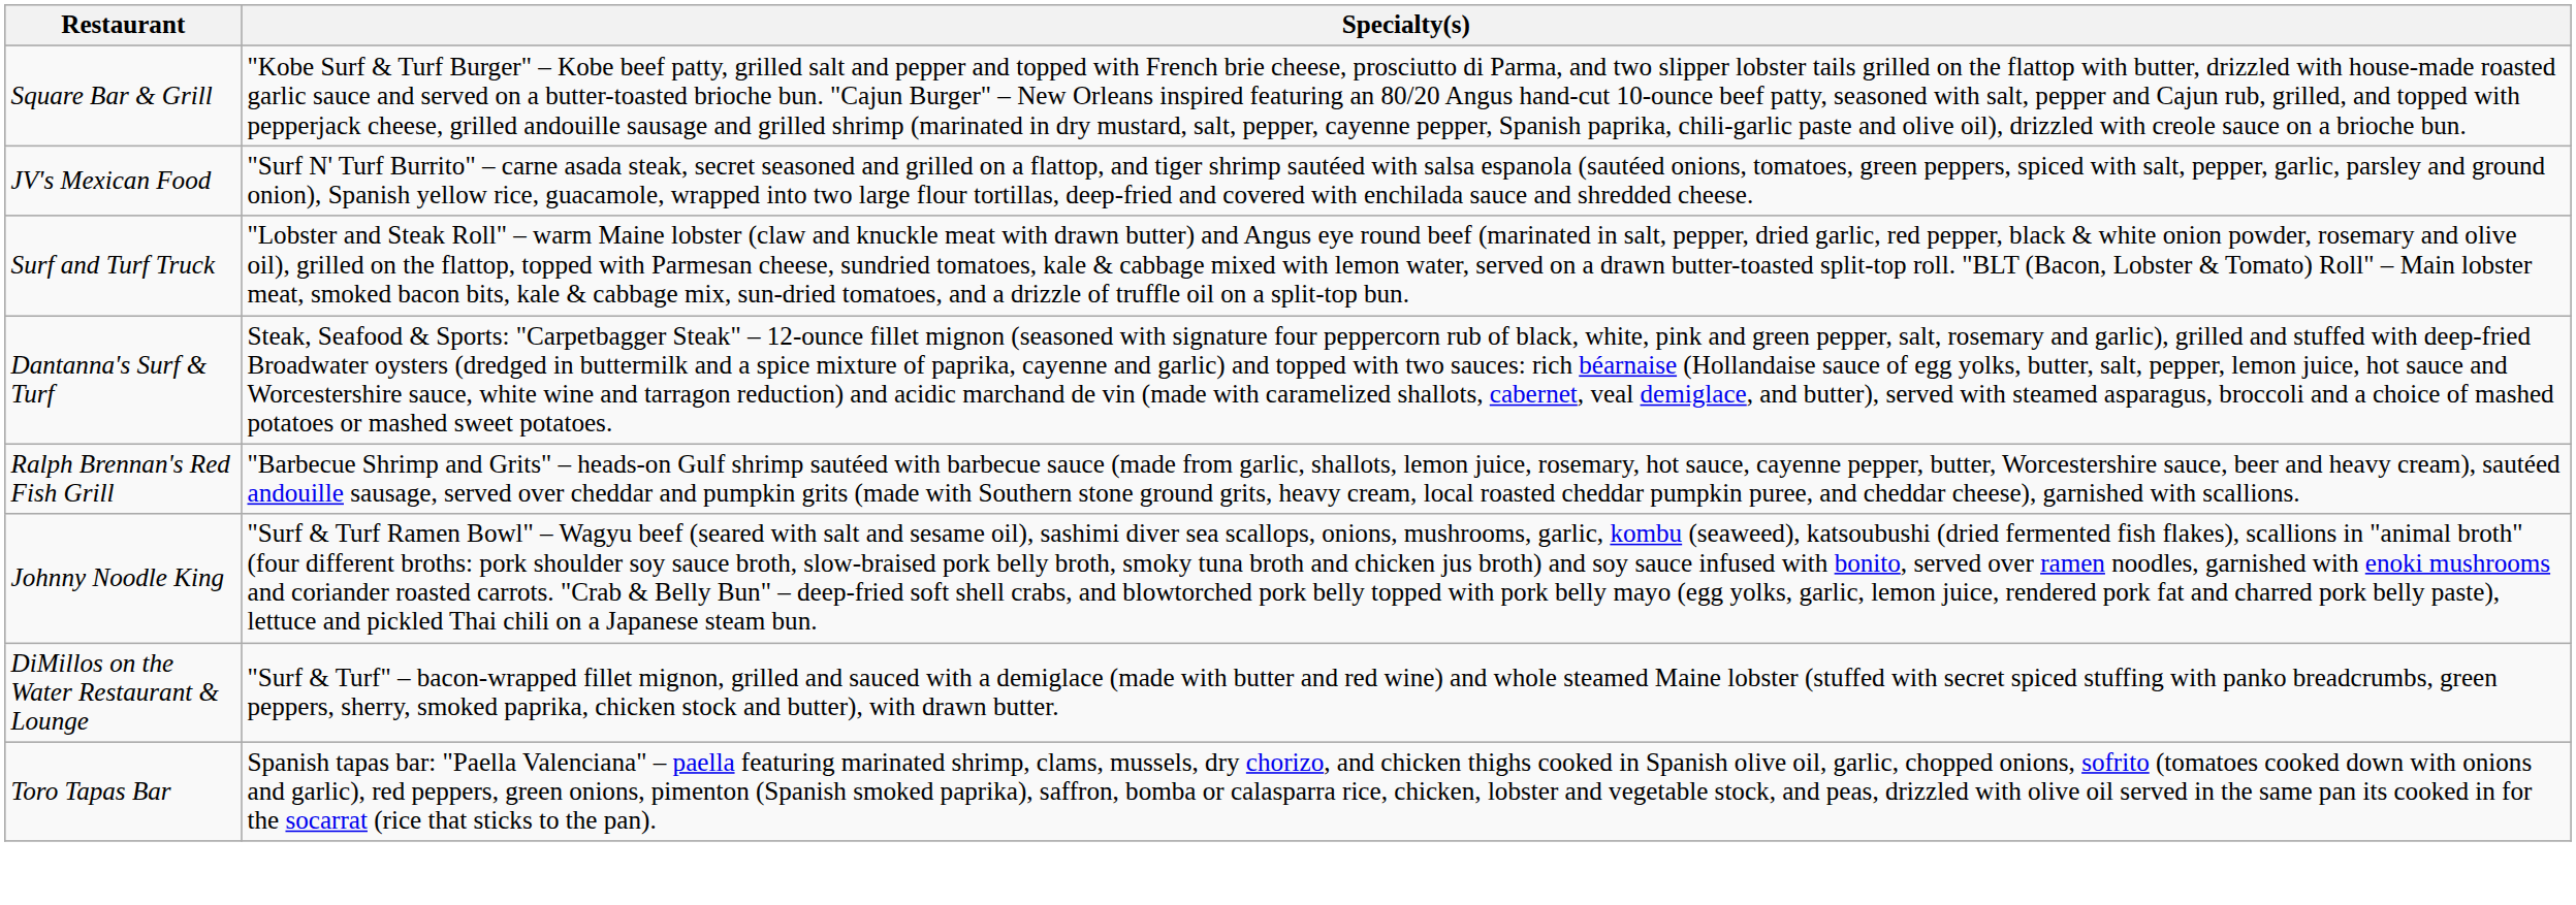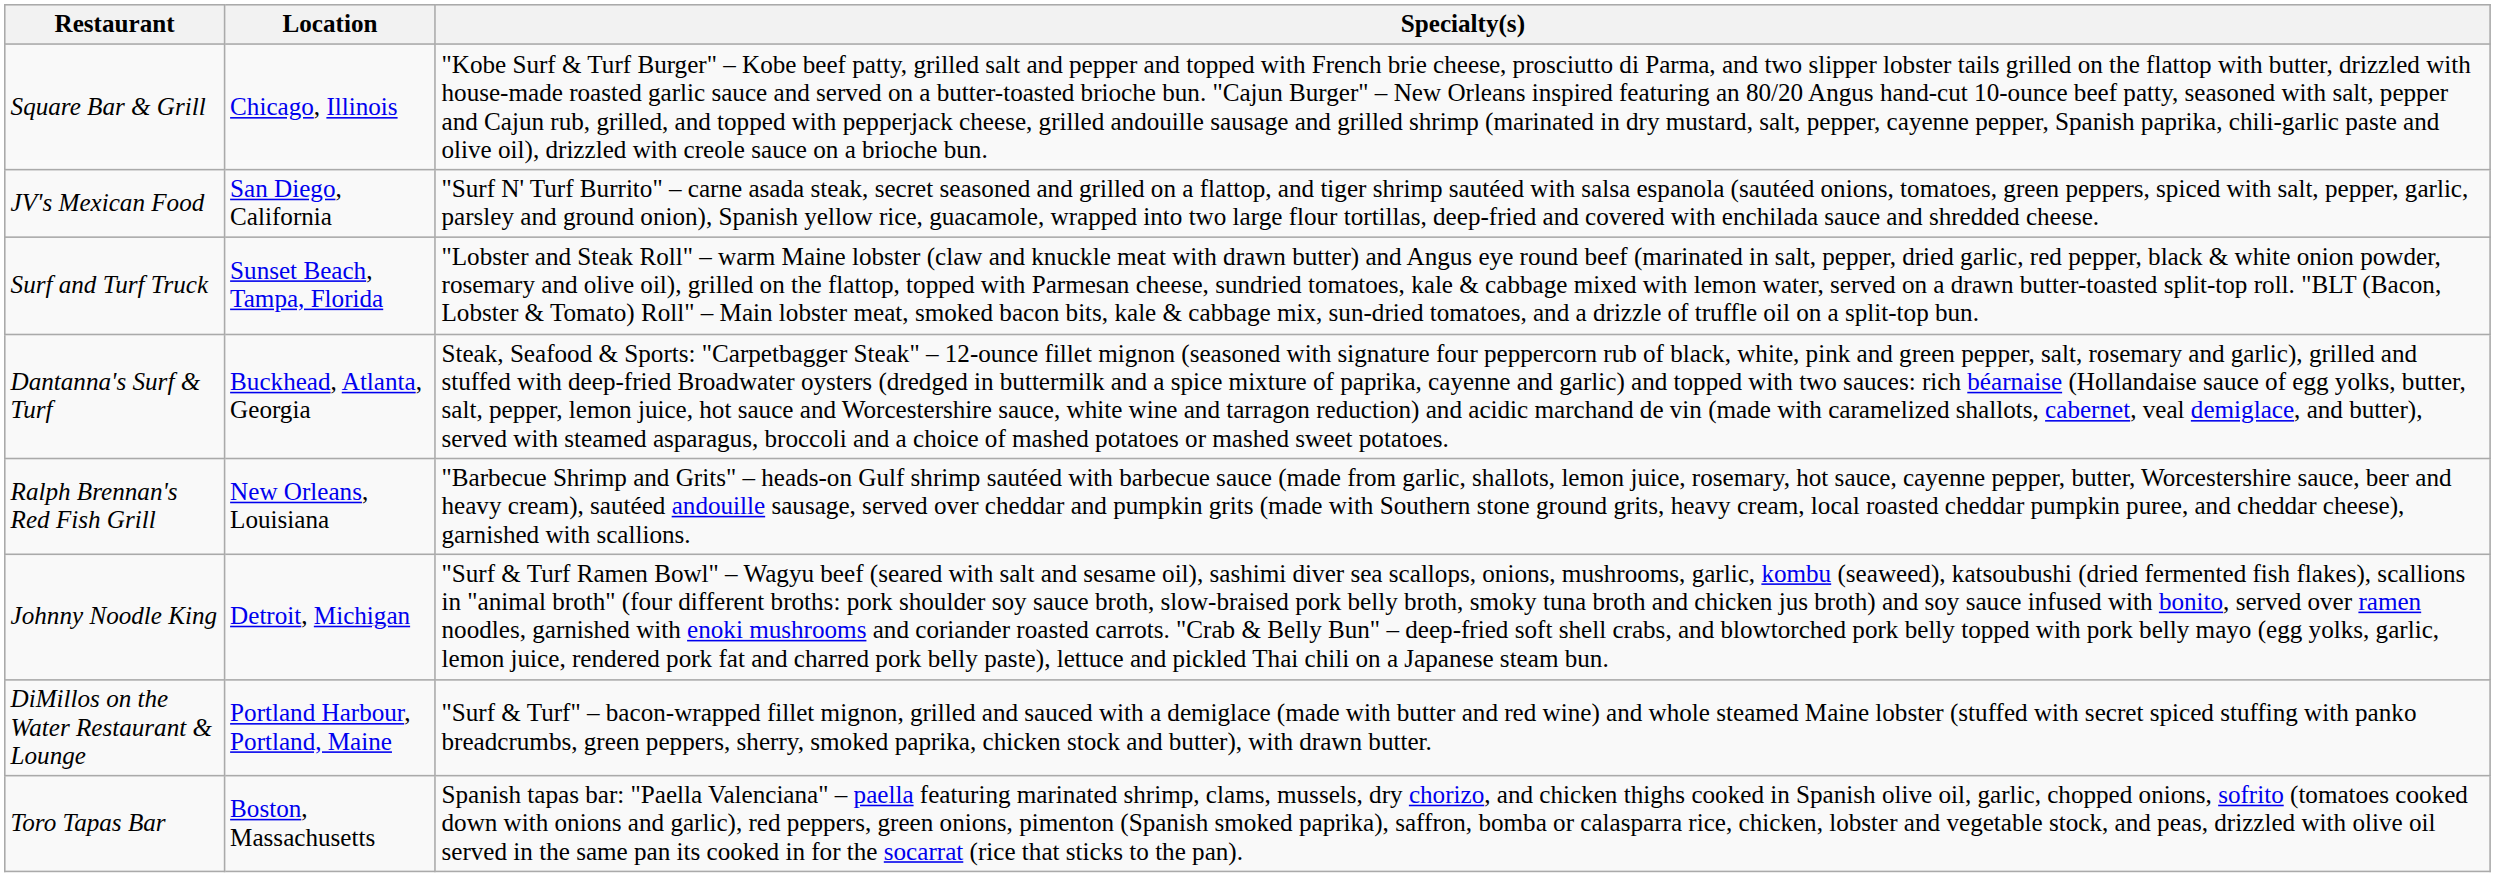+ column: Location | Chicago, Illinois | San Diego, California | Sunset Beach, Tampa, Florida | Buckhead, Atlanta, Georgia | New Orleans, Louisiana | Detroit, Michigan | Portland Harbour, Portland, Maine | Boston, Massachusetts
